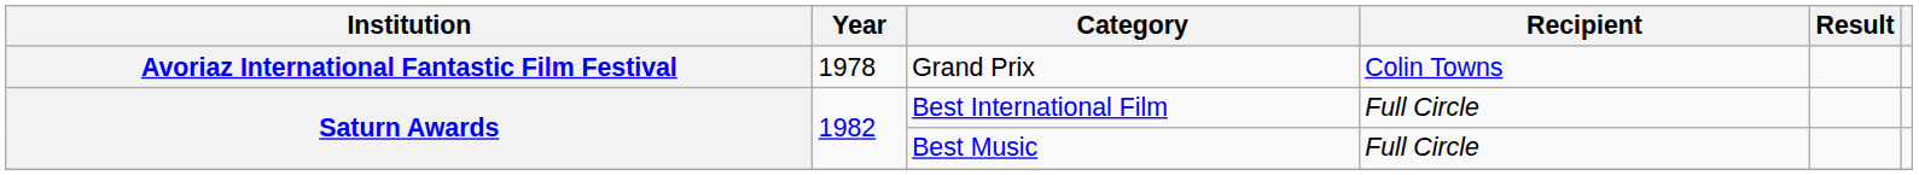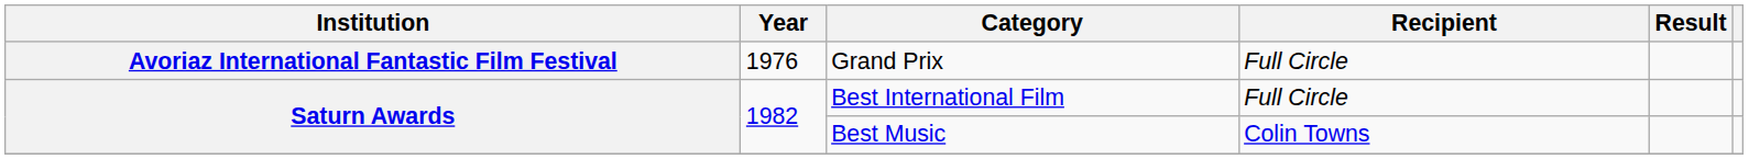Grand Prix | Year: 1978 -> 1976
Grand Prix | Recipient: Colin Towns -> Full Circle
Best Music | Recipient: Full Circle -> Colin Towns
